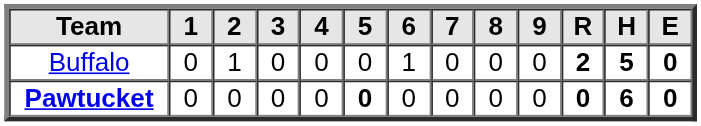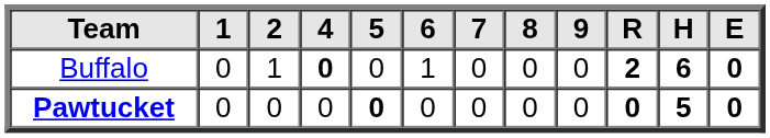- column: 3 | 0 | 0
Buffalo | 4: normal -> bold
Buffalo | H: 5 -> 6
Pawtucket | H: 6 -> 5
